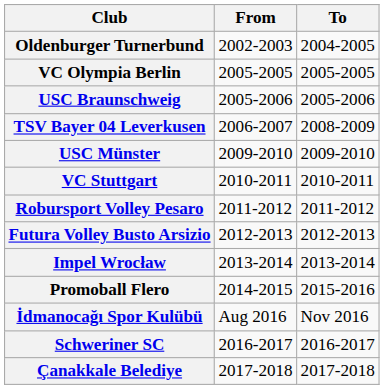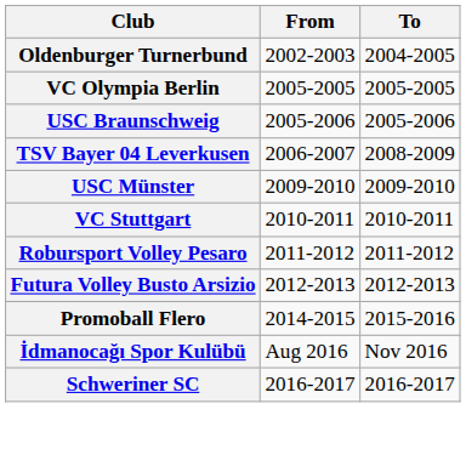- row: Impel Wrocław | 2013-2014 | 2013-2014
- row: Çanakkale Belediye | 2017-2018 | 2017-2018
